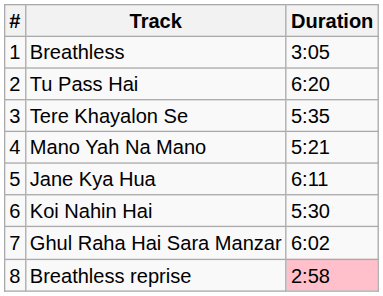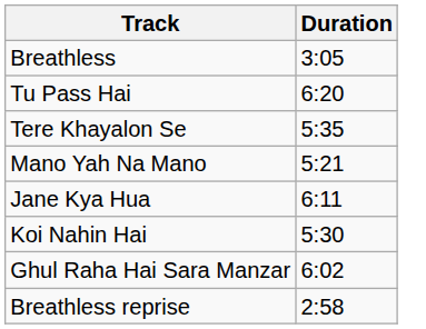- column: # | 1 | 2 | 3 | 4 | 5 | 6 | 7 | 8
Breathless reprise | Duration: pink background -> no background
